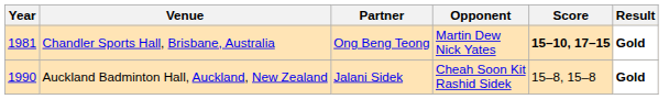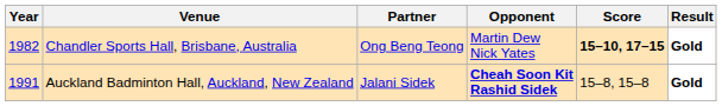Chandler Sports Hall, Brisbane, Australia | Year: 1981 -> 1982
Auckland Badminton Hall, Auckland, New Zealand | Year: 1990 -> 1991
Auckland Badminton Hall, Auckland, New Zealand | Opponent: normal -> bold
